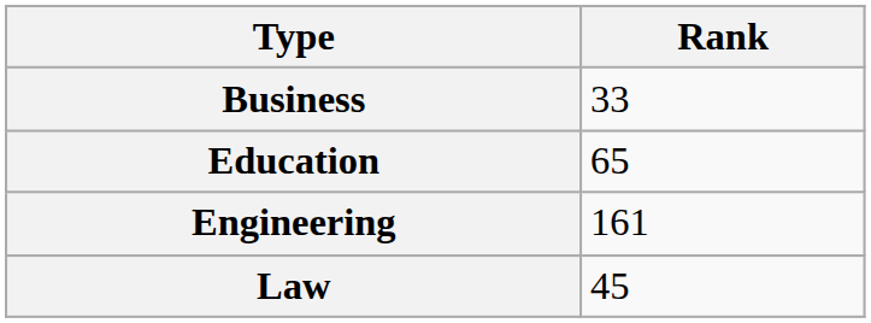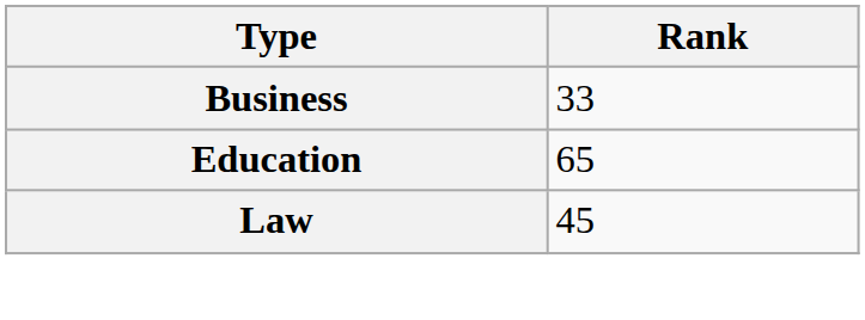- row: Engineering | 161
